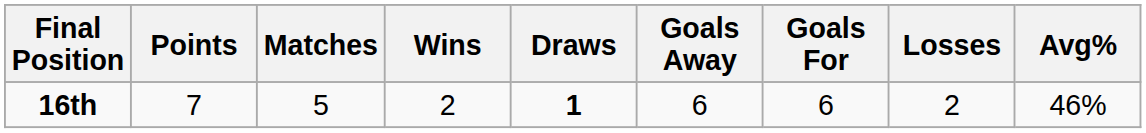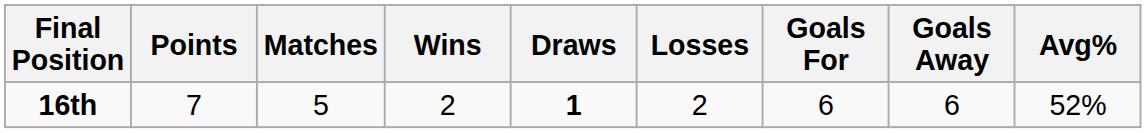columns swapped: Losses <-> Goals Away
16th | Avg%: 46% -> 52%
